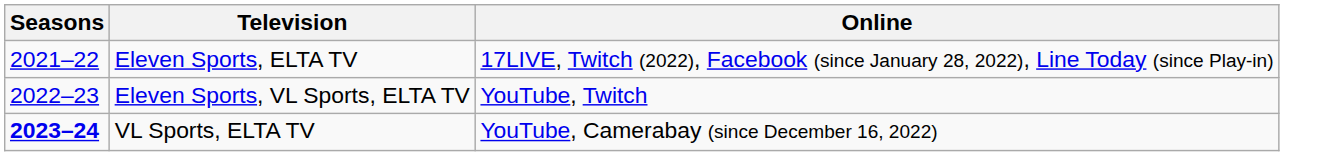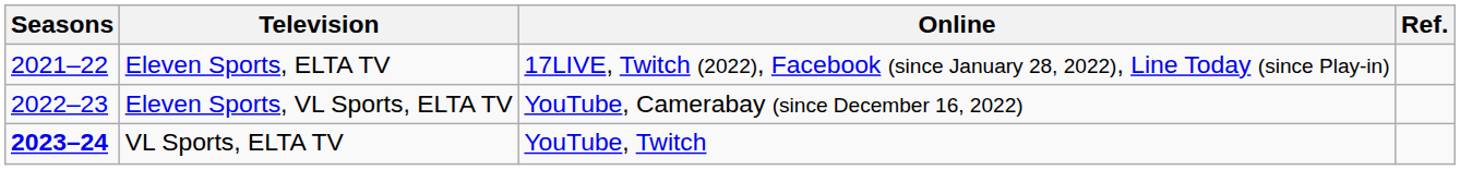+ column: Ref.
Eleven Sports, VL Sports, ELTA TV | Online: YouTube, Twitch -> YouTube, Camerabay (since December 16, 2022)
VL Sports, ELTA TV | Online: YouTube, Camerabay (since December 16, 2022) -> YouTube, Twitch
